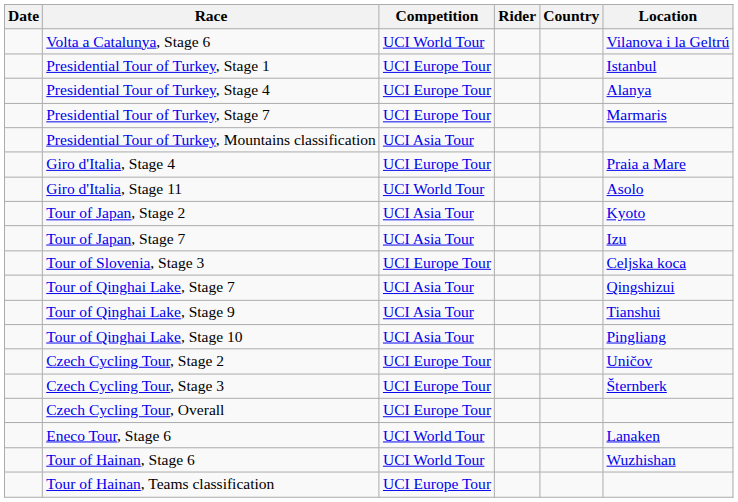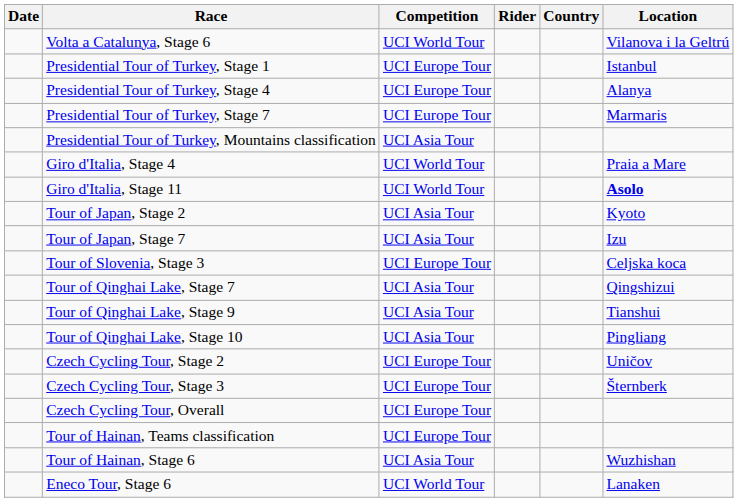Giro d'Italia, Stage 4 | Competition: UCI Europe Tour -> UCI World Tour
Giro d'Italia, Stage 11 | Location: normal -> bold
rows swapped: Eneco Tour, Stage 6 <-> Tour of Hainan, Teams classification
Tour of Hainan, Stage 6 | Competition: UCI World Tour -> UCI Asia Tour
